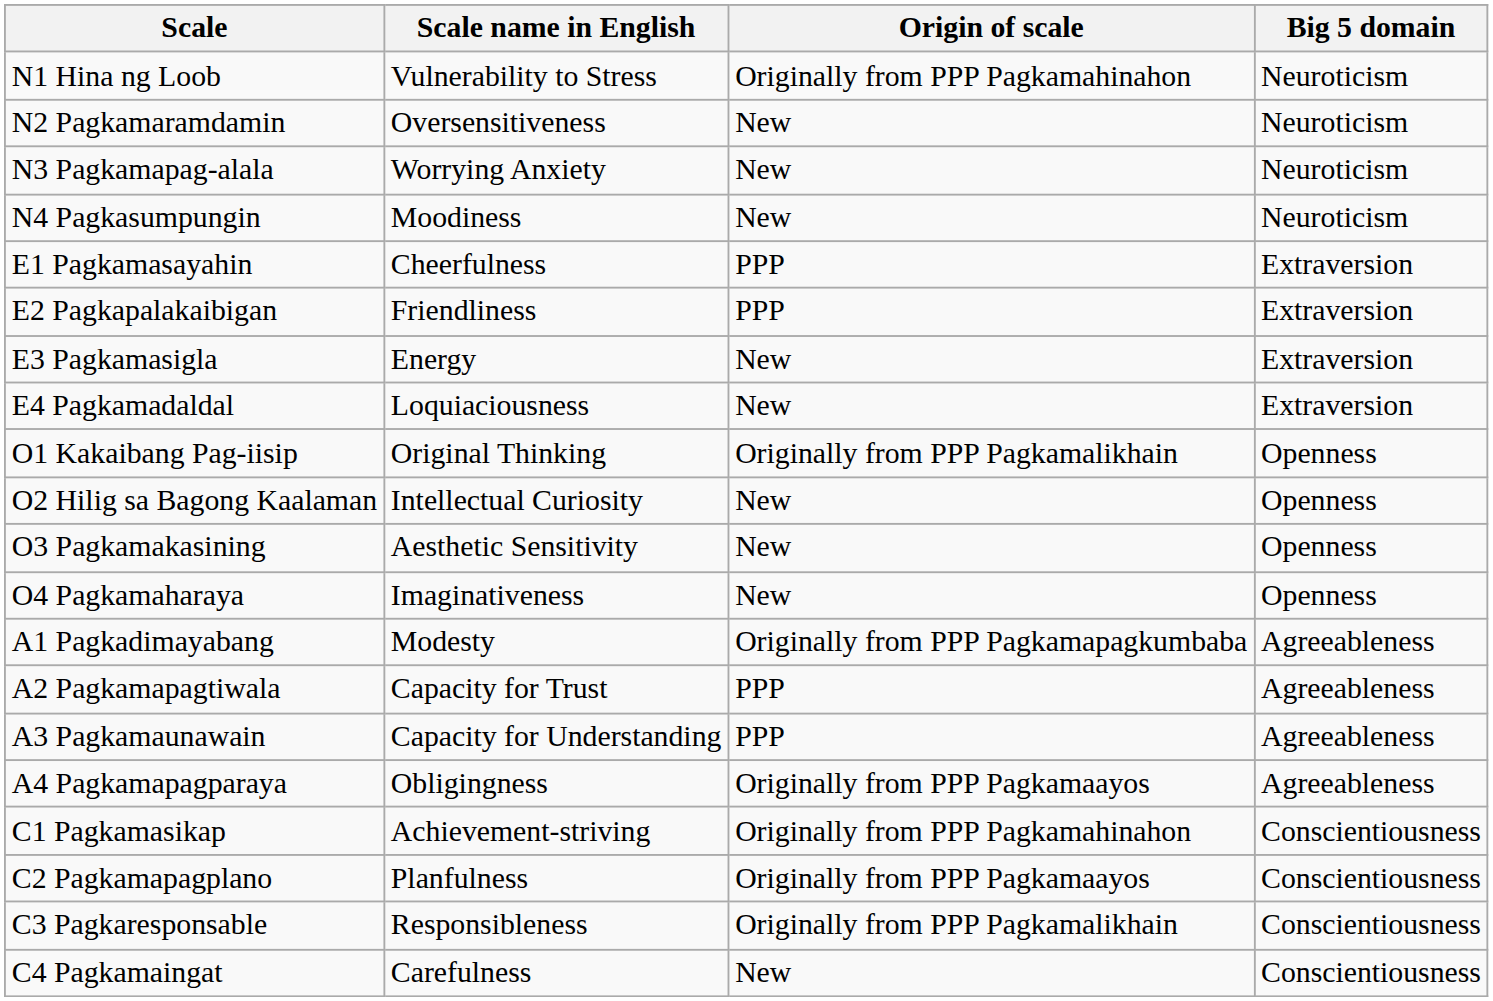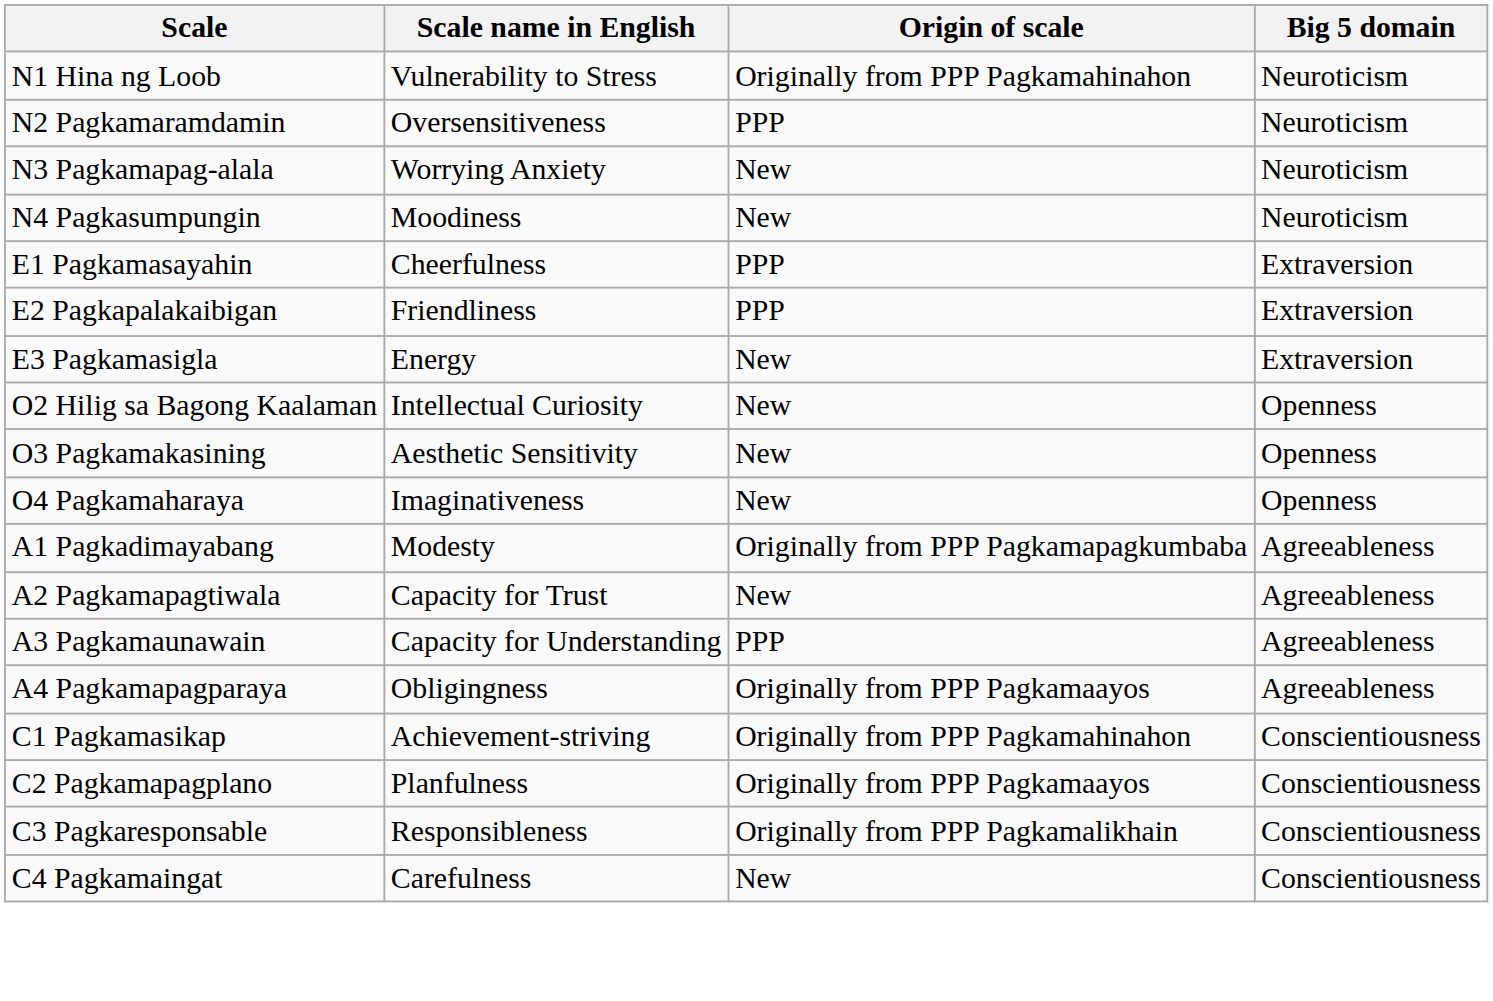N2 Pagkamaramdamin | Origin of scale: New -> PPP
- row: E4 Pagkamadaldal | Loquiaciousness | New | Extraversion
- row: O1 Kakaibang Pag-iisip | Original Thinking | Originally from PPP Pagkamalikhain | Openness
A2 Pagkamapagtiwala | Origin of scale: PPP -> New
